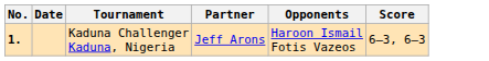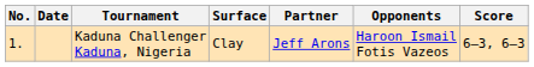+ column: Surface | Clay
Kaduna Challenger Kaduna, Nigeria | No.: bold -> normal
